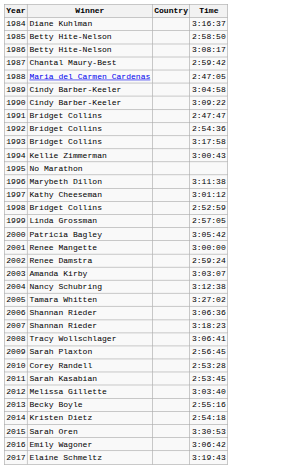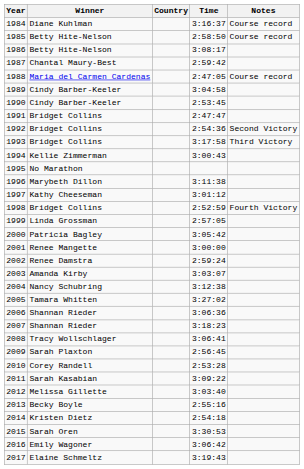+ column: Notes | Course record | Course record | Course record | Second Victory | Third Victory | Fourth Victory
1990 | Time: 3:09:22 -> 2:53:45
2011 | Time: 2:53:45 -> 3:09:22
